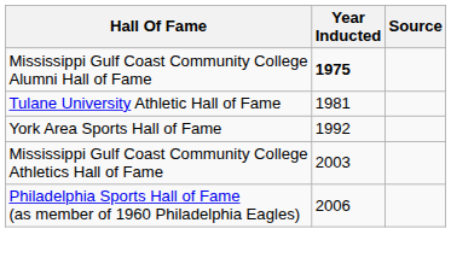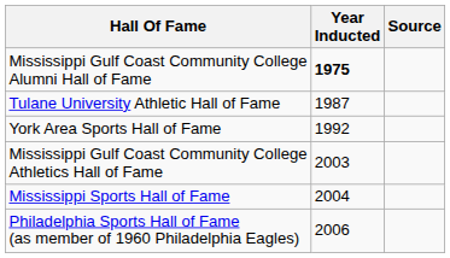Tulane University Athletic Hall of Fame | Year Inducted: 1981 -> 1987
+ row: Mississippi Sports Hall of Fame | 2004
